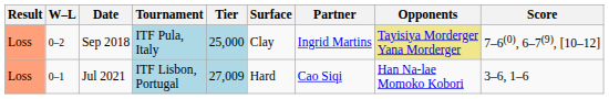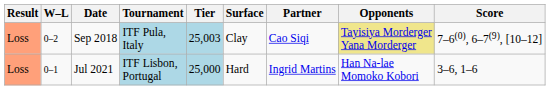Sep 2018 | Tier: 25,000 -> 25,003
Sep 2018 | Partner: Ingrid Martins -> Cao Siqi
Jul 2021 | Tier: 27,009 -> 25,000
Jul 2021 | Partner: Cao Siqi -> Ingrid Martins
